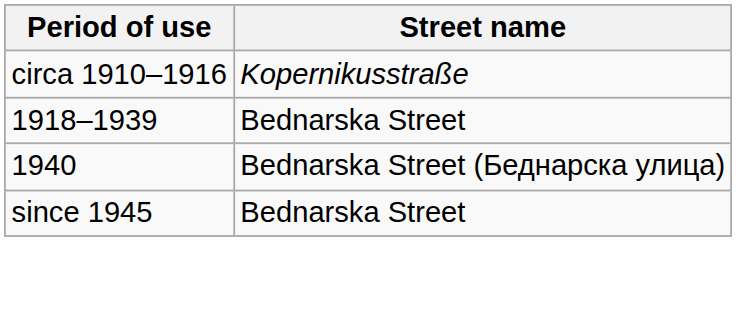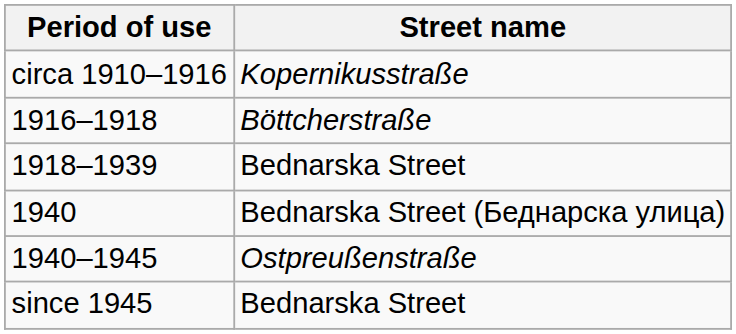+ row: 1916–1918 | Böttcherstraße
+ row: 1940–1945 | Ostpreußenstraße
